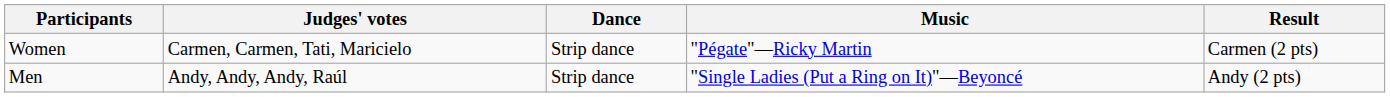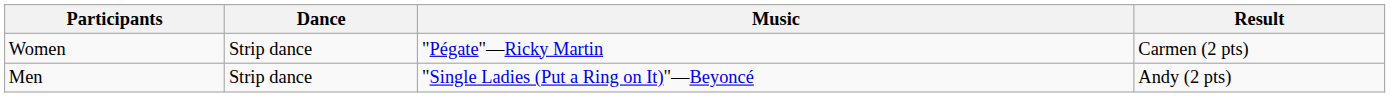- column: Judges' votes | Carmen, Carmen, Tati, Maricielo | Andy, Andy, Andy, Raúl
